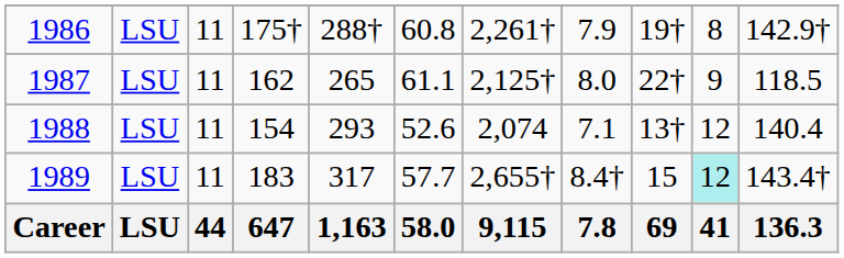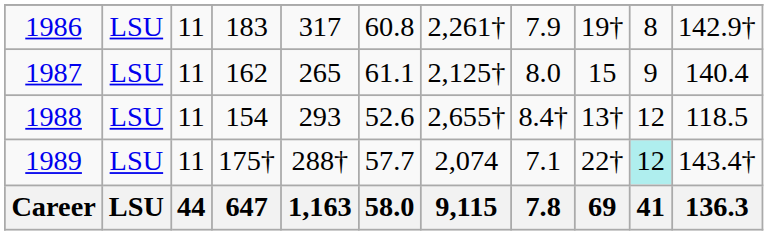1986 | column 4: 175† -> 183
1986 | column 5: 288† -> 317
1987 | column 9: 22† -> 15
1987 | column 11: 118.5 -> 140.4
1988 | column 7: 2,074 -> 2,655†
1988 | column 8: 7.1 -> 8.4†
1988 | column 11: 140.4 -> 118.5
1989 | column 4: 183 -> 175†
1989 | column 5: 317 -> 288†
1989 | column 7: 2,655† -> 2,074
1989 | column 8: 8.4† -> 7.1
1989 | column 9: 15 -> 22†
